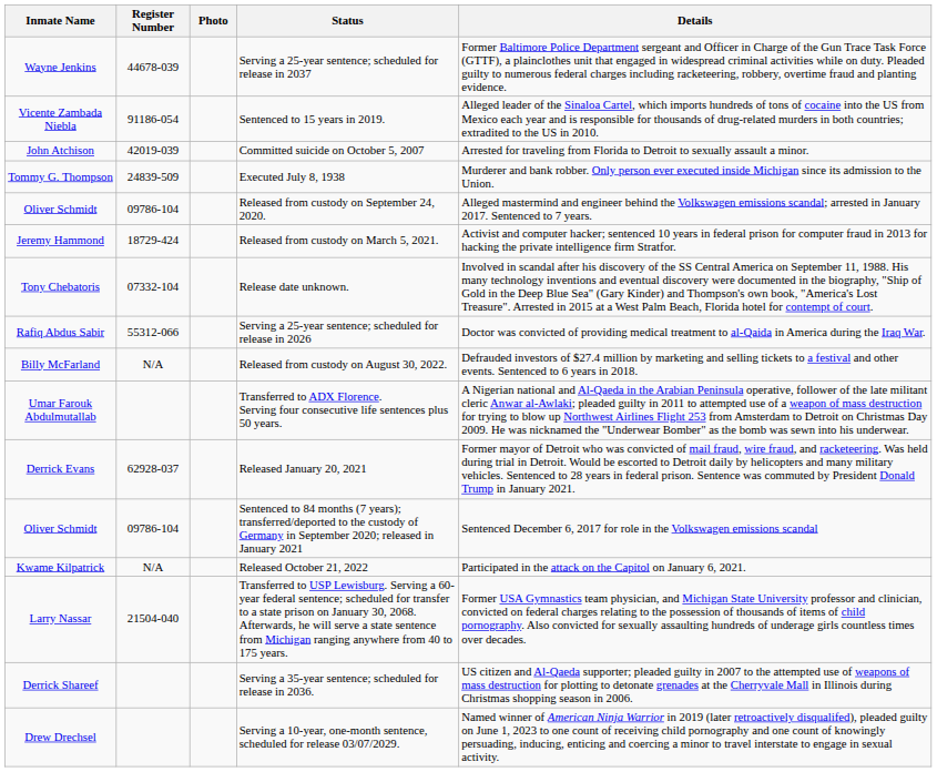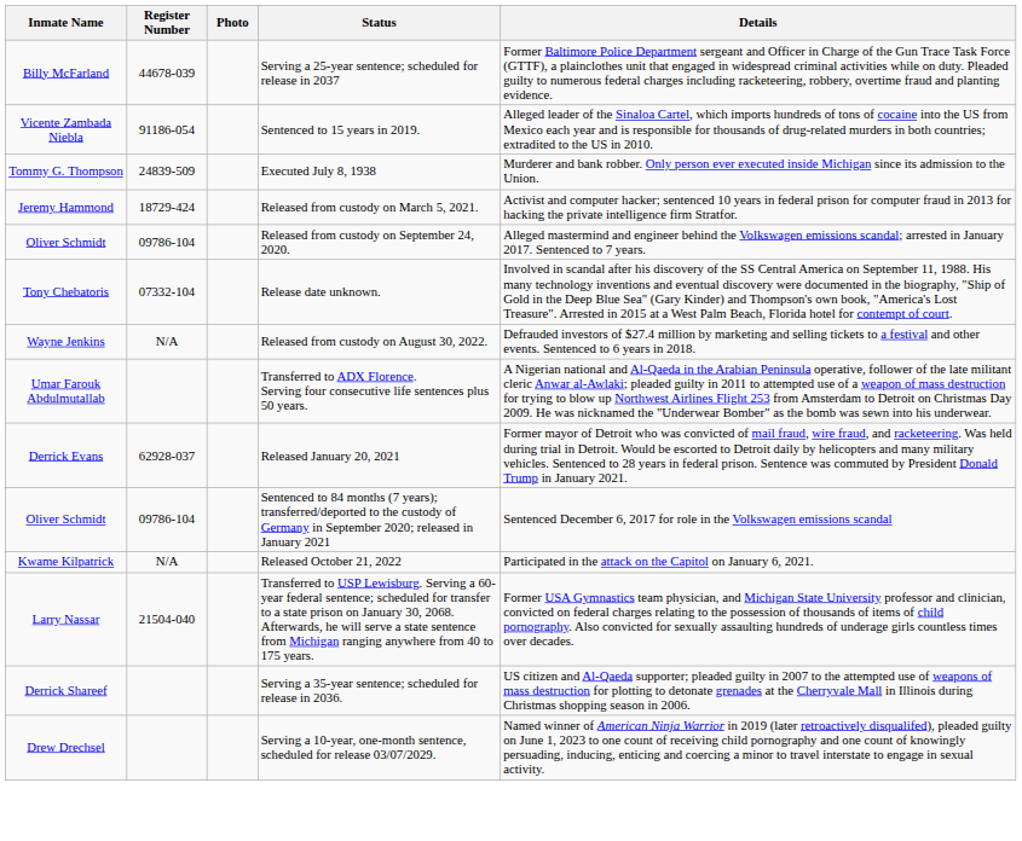Serving a 25-year sentence; scheduled for release in 2037 | Inmate Name: Wayne Jenkins -> Billy McFarland
- row: John Atchison | 42019-039 | Committed suicide on October 5, 2007 | Arrested for traveling from Florida to Detroit to sexually assault a minor.
rows swapped: Released from custody on March 5, 2021. <-> Released from custody on September 24, 2020.
- row: Rafiq Abdus Sabir | 55312-066 | Serving a 25-year sentence; scheduled for release in 2026 | Doctor was convicted of providing medical treatment to al-Qaida in America during the Iraq War.
Released from custody on August 30, 2022. | Inmate Name: Billy McFarland -> Wayne Jenkins
